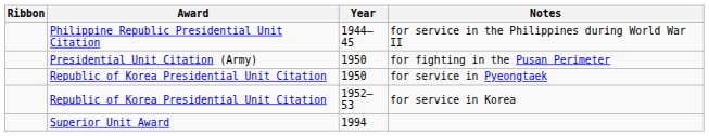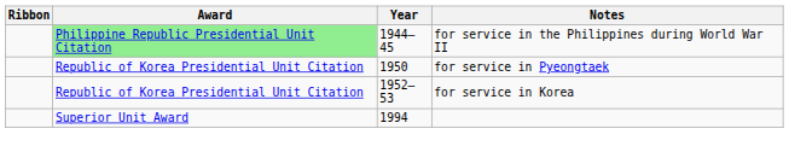for service in the Philippines during World War II | Award: no background -> lightgreen background
- row: Presidential Unit Citation (Army) | 1950 | for fighting in the Pusan Perimeter
